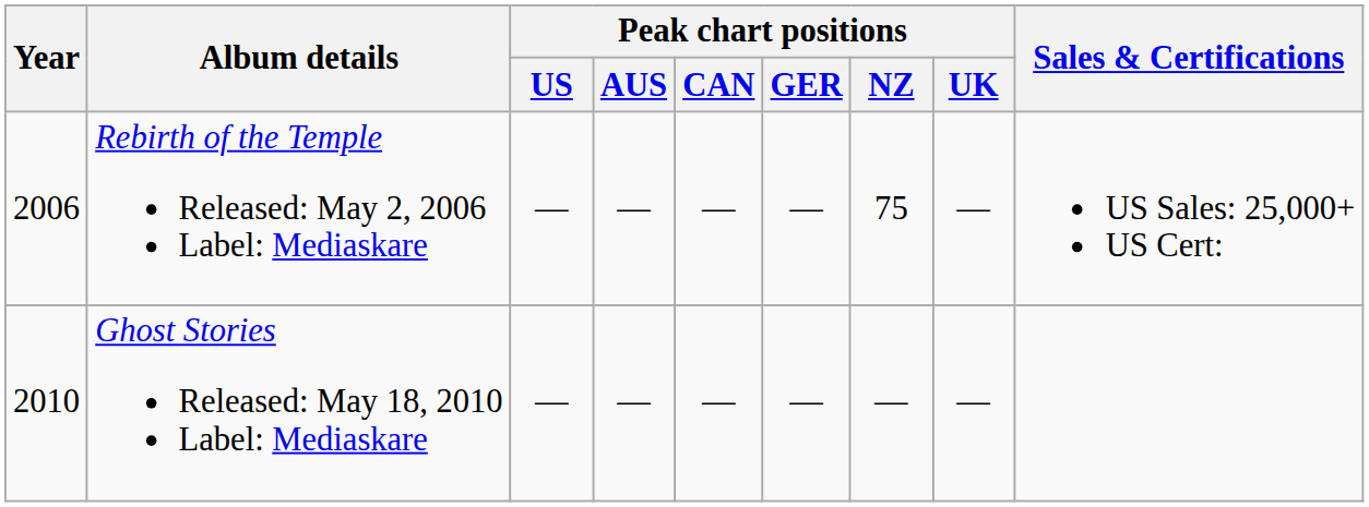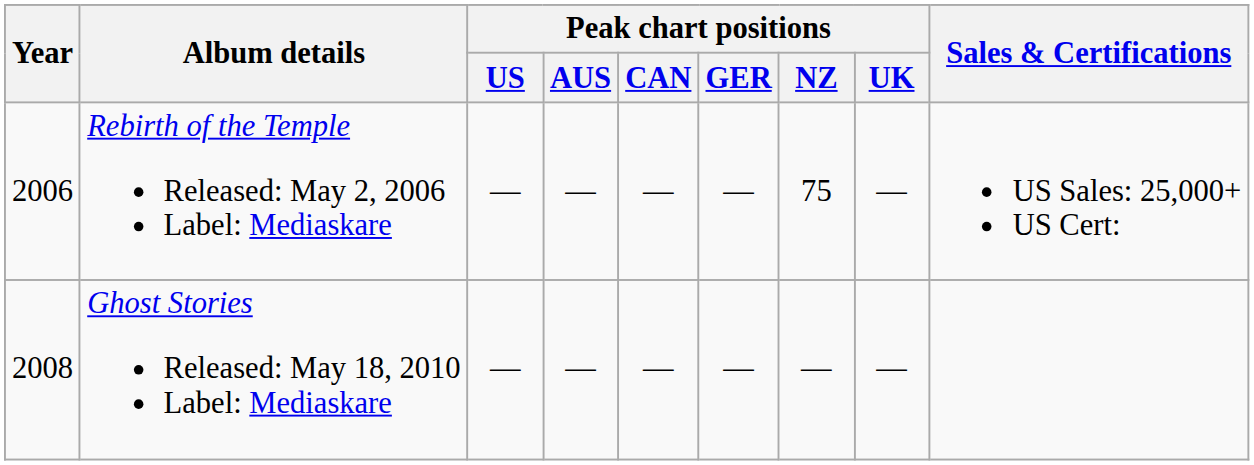Ghost Stories Released: May 18, 2010 Label: Mediaskare | Year: 2010 -> 2008
